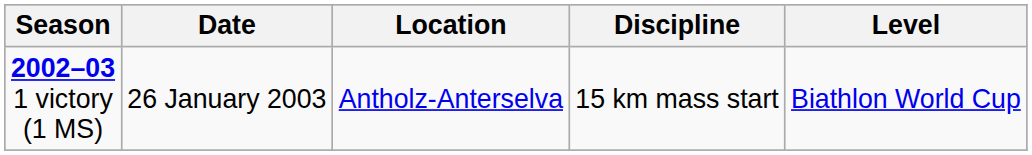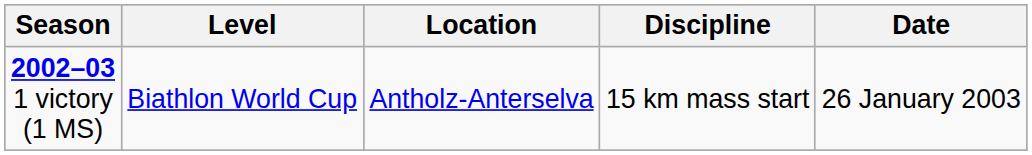columns swapped: Date <-> Level
